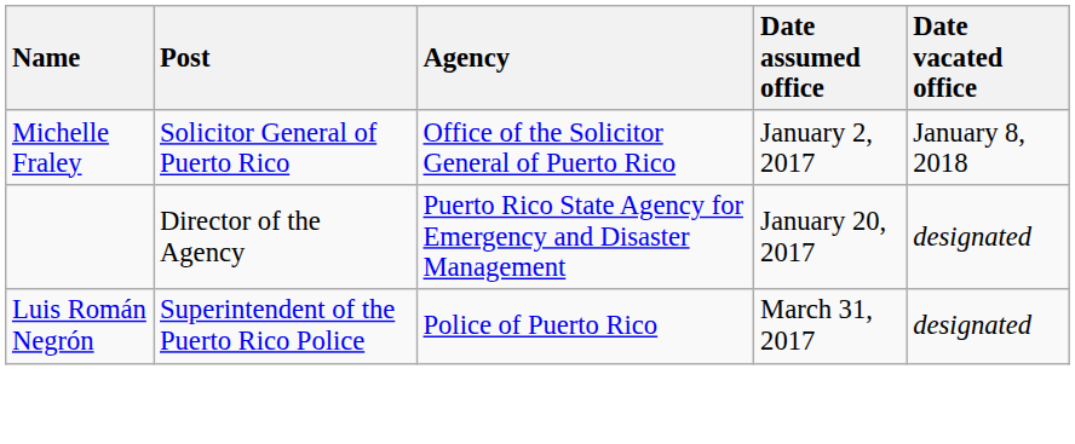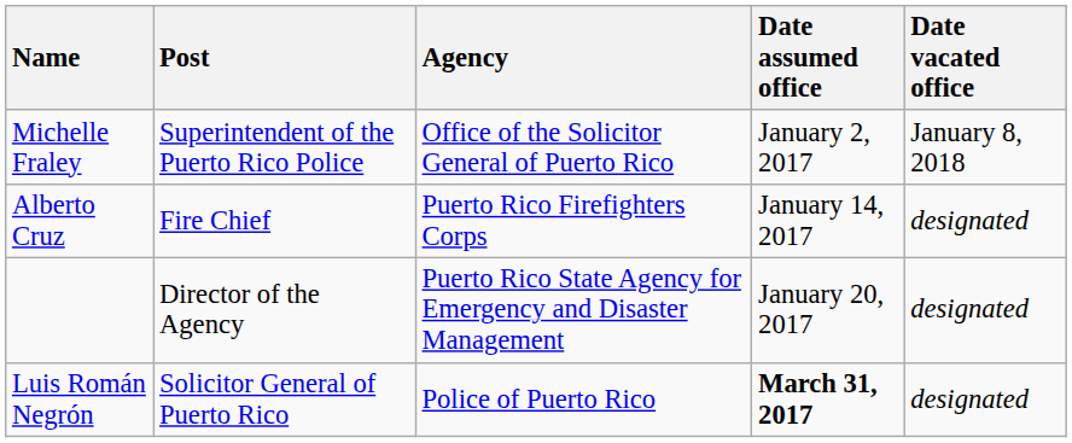Michelle Fraley | Post: Solicitor General of Puerto Rico -> Superintendent of the Puerto Rico Police
+ row: Alberto Cruz | Fire Chief | Puerto Rico Firefighters Corps | January 14, 2017 | designated
Luis Román Negrón | Post: Superintendent of the Puerto Rico Police -> Solicitor General of Puerto Rico
Luis Román Negrón | Date assumed office: normal -> bold
